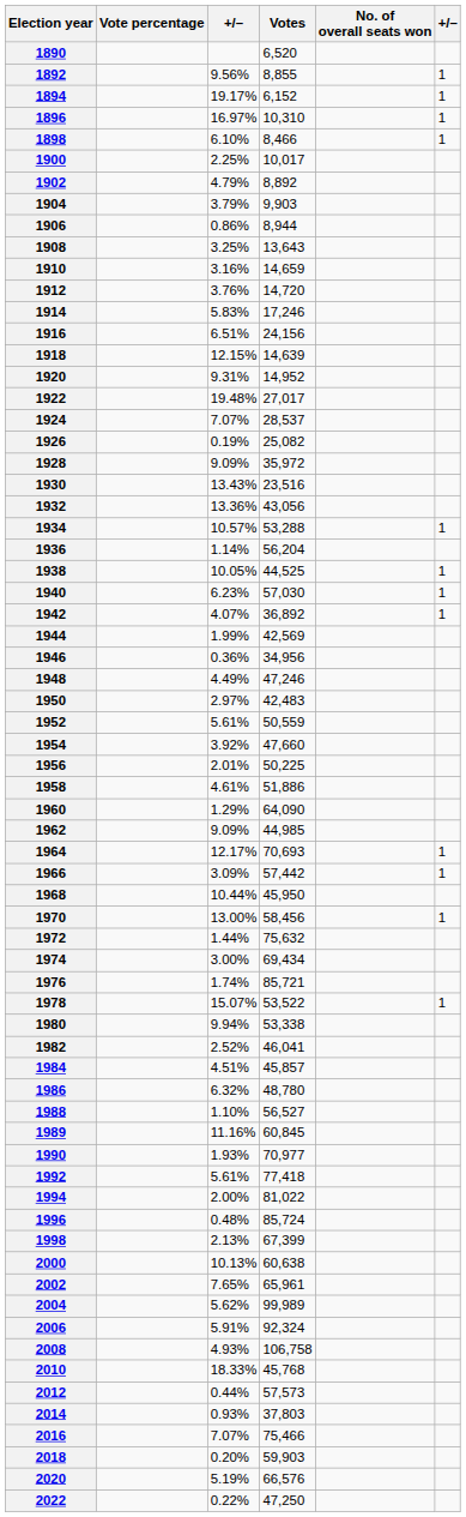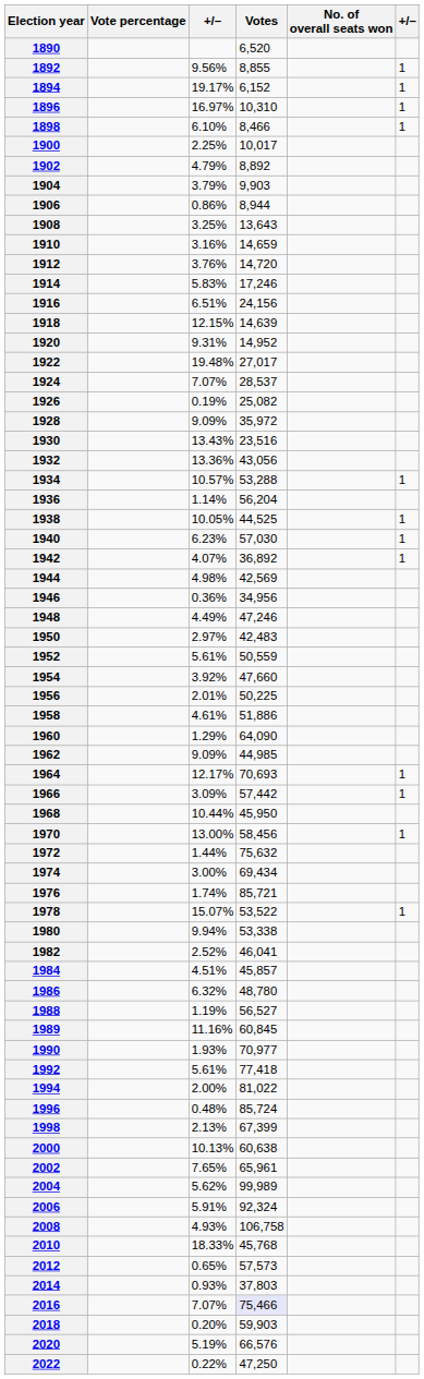1944 | column 3: 1.99% -> 4.98%
1988 | column 3: 1.10% -> 1.19%
2012 | column 3: 0.44% -> 0.65%
2016 | Votes: no background -> lavender background
